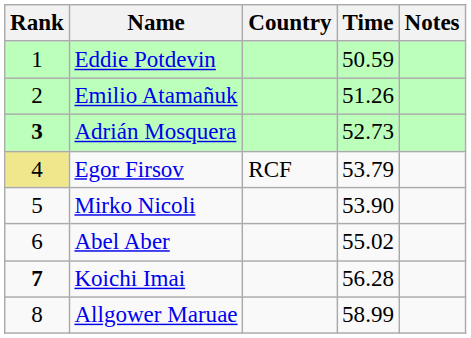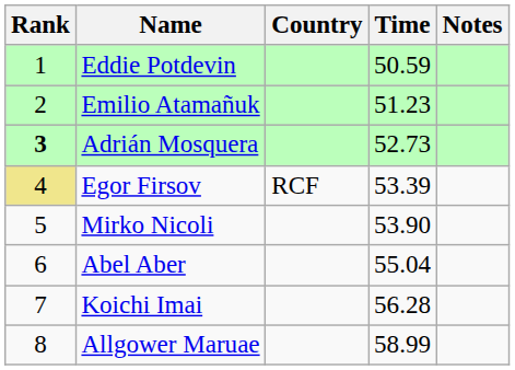Emilio Atamañuk | Time: 51.26 -> 51.23
Egor Firsov | Time: 53.79 -> 53.39
Abel Aber | Time: 55.02 -> 55.04
Koichi Imai | Rank: bold -> normal
